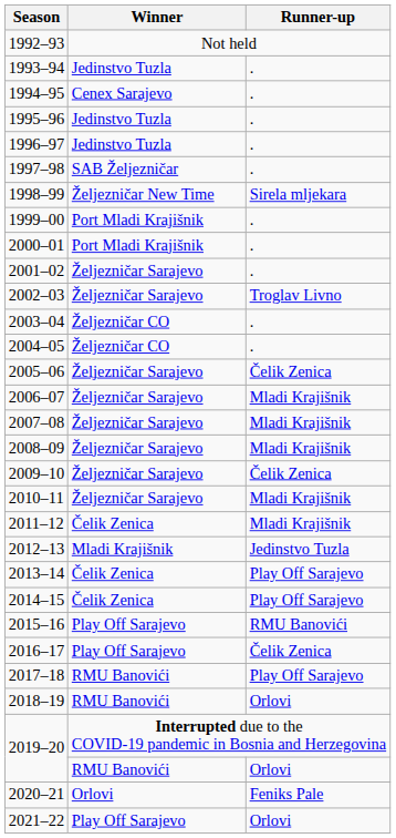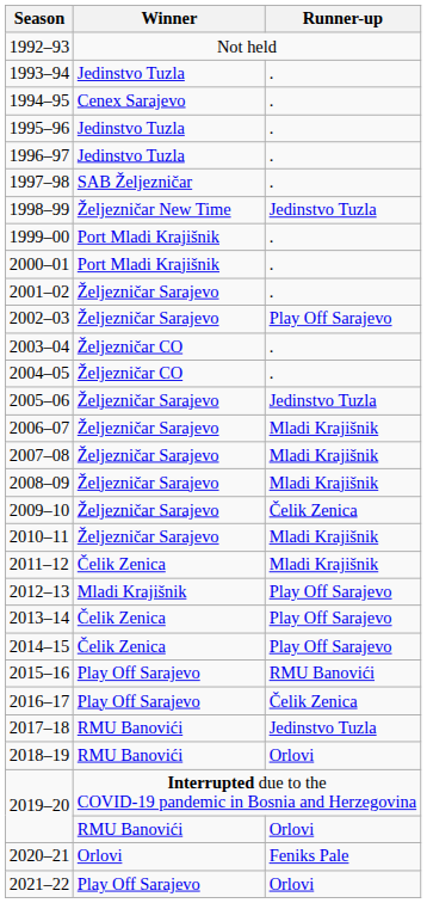1998–99 | Runner-up: Sirela mljekara -> Jedinstvo Tuzla
2002–03 | Runner-up: Troglav Livno -> Play Off Sarajevo
2005–06 | Runner-up: Čelik Zenica -> Jedinstvo Tuzla
2012–13 | Runner-up: Jedinstvo Tuzla -> Play Off Sarajevo
2017–18 | Runner-up: Play Off Sarajevo -> Jedinstvo Tuzla
